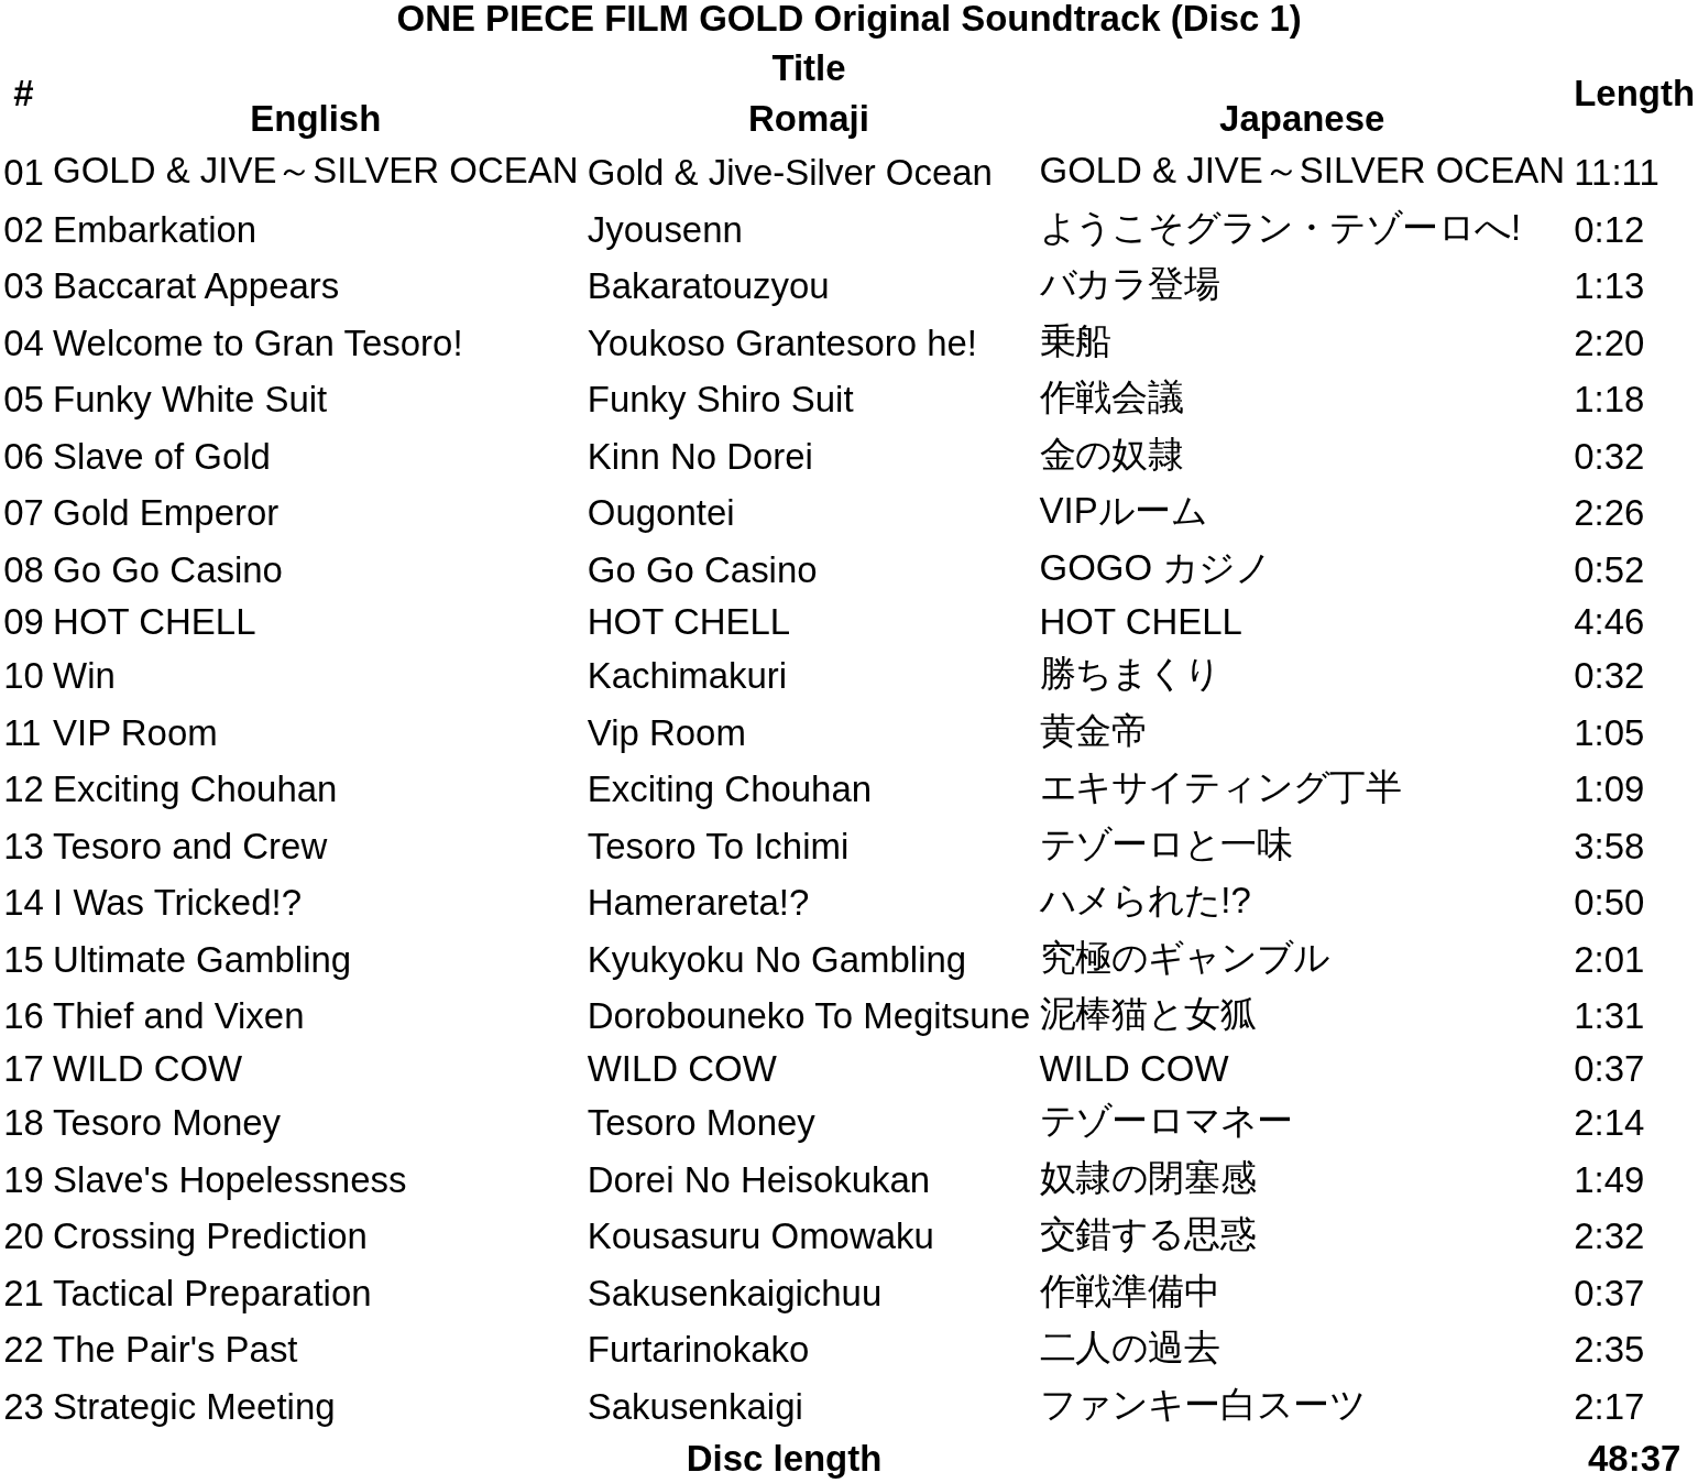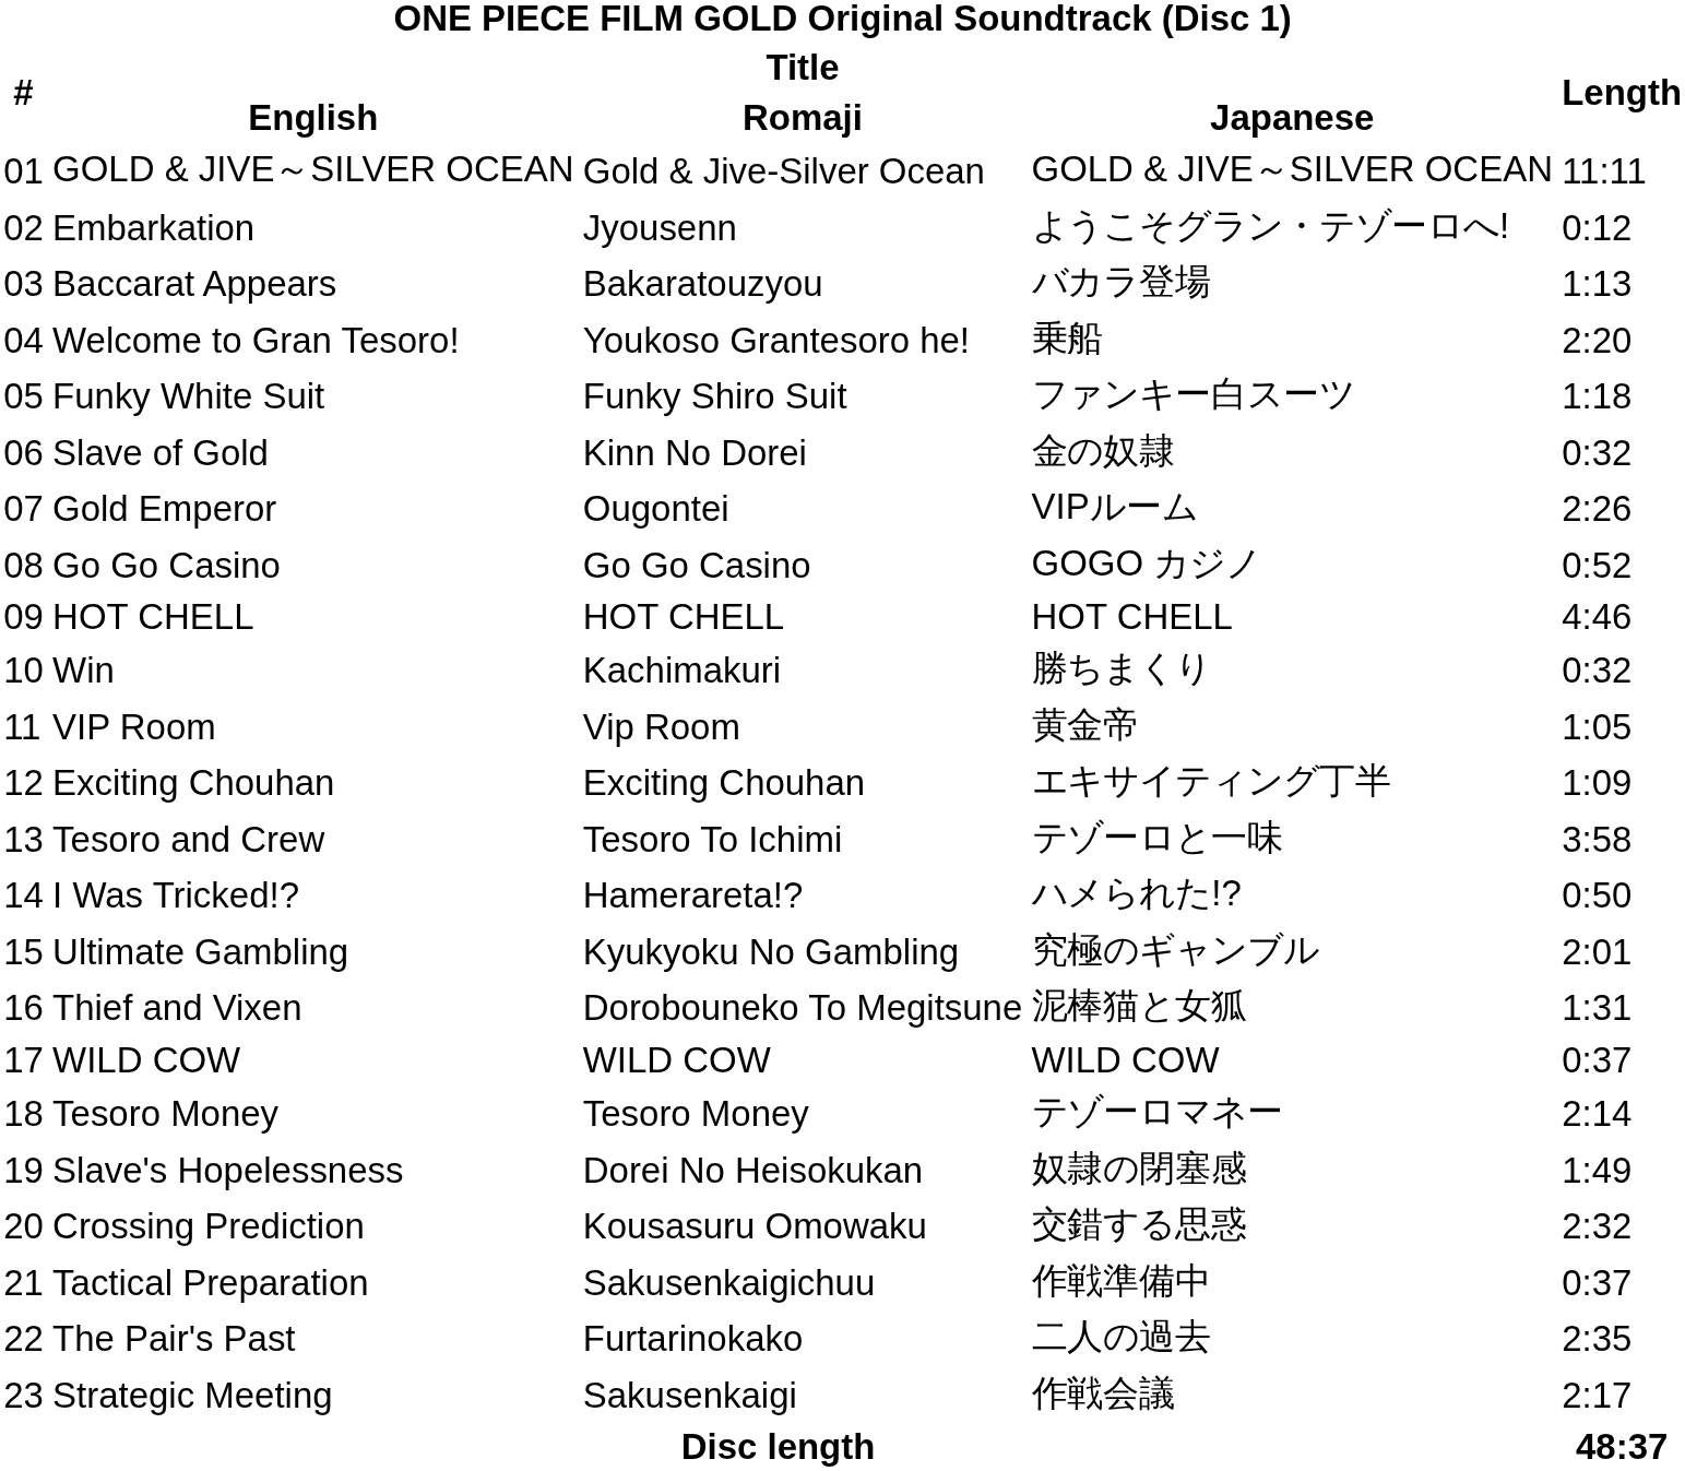Funky White Suit | Title / Japanese: 作戦会議 -> ファンキー白スーツ
Strategic Meeting | Title / Japanese: ファンキー白スーツ -> 作戦会議
